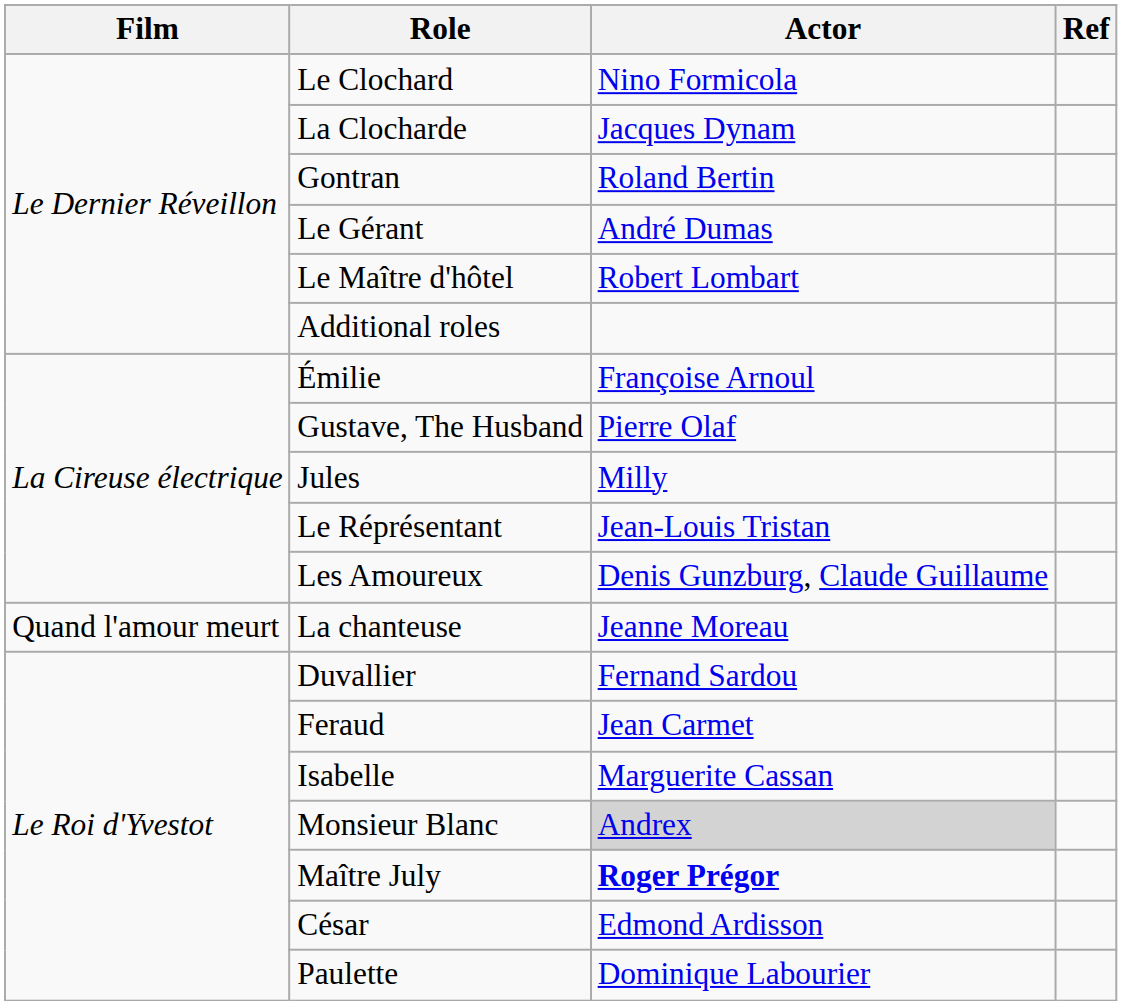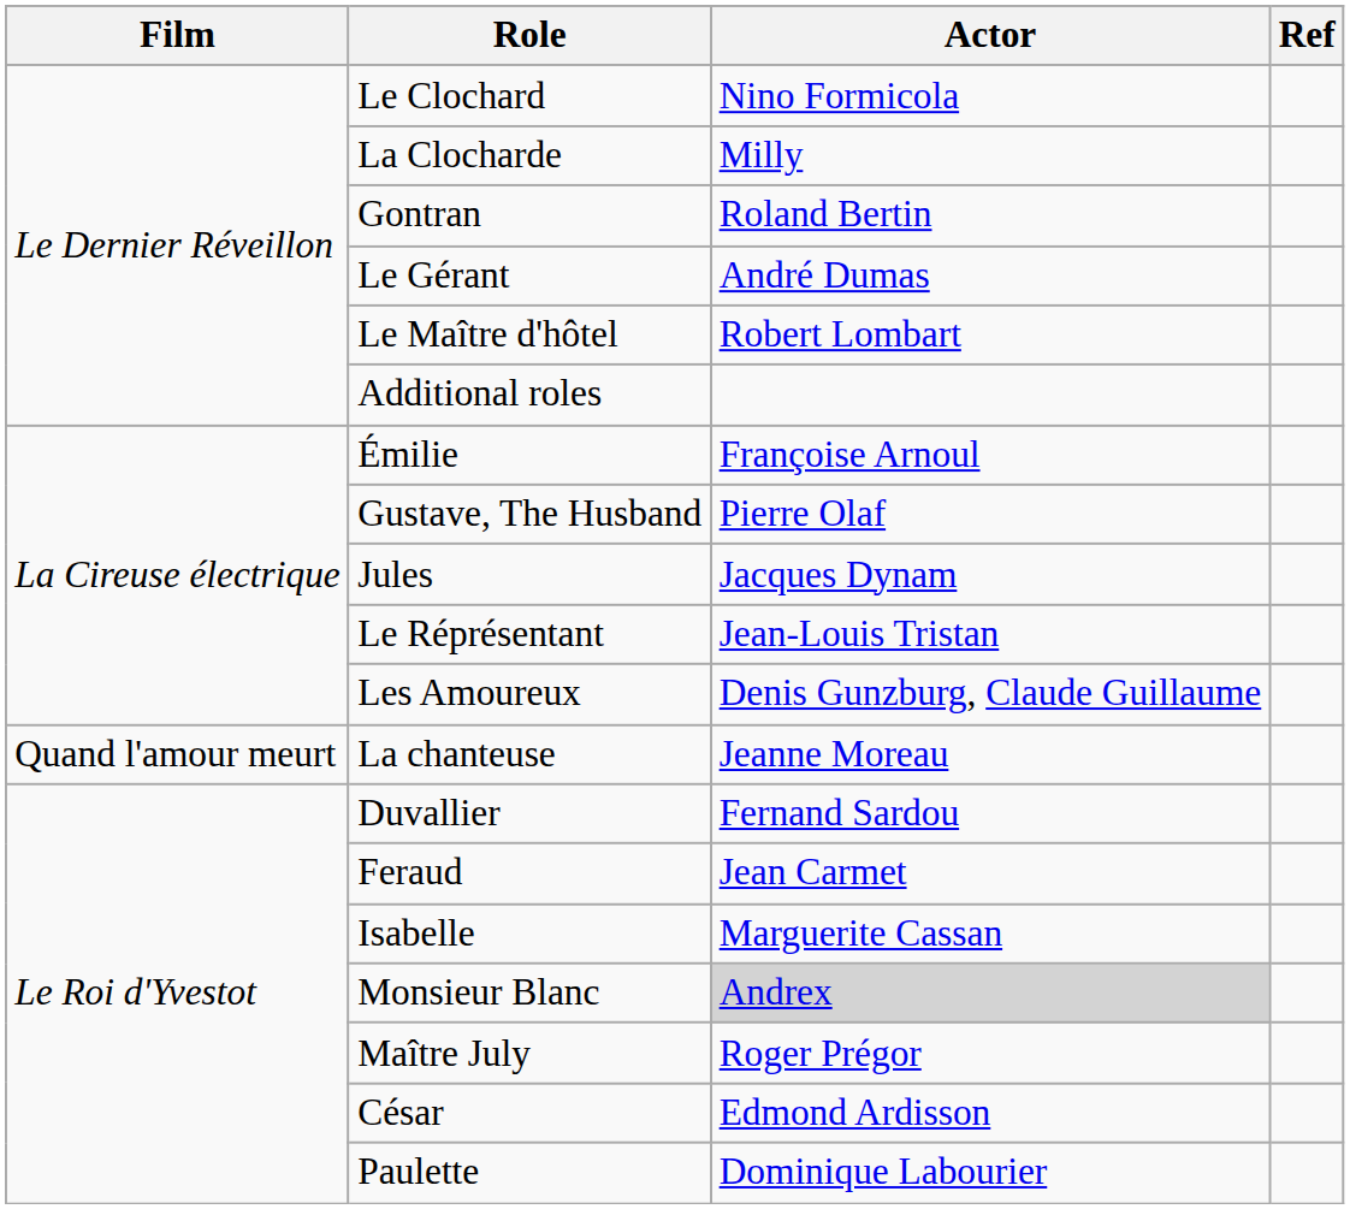La Clocharde | Actor: Jacques Dynam -> Milly
Jules | Actor: Milly -> Jacques Dynam
Maître July | Actor: bold -> normal
